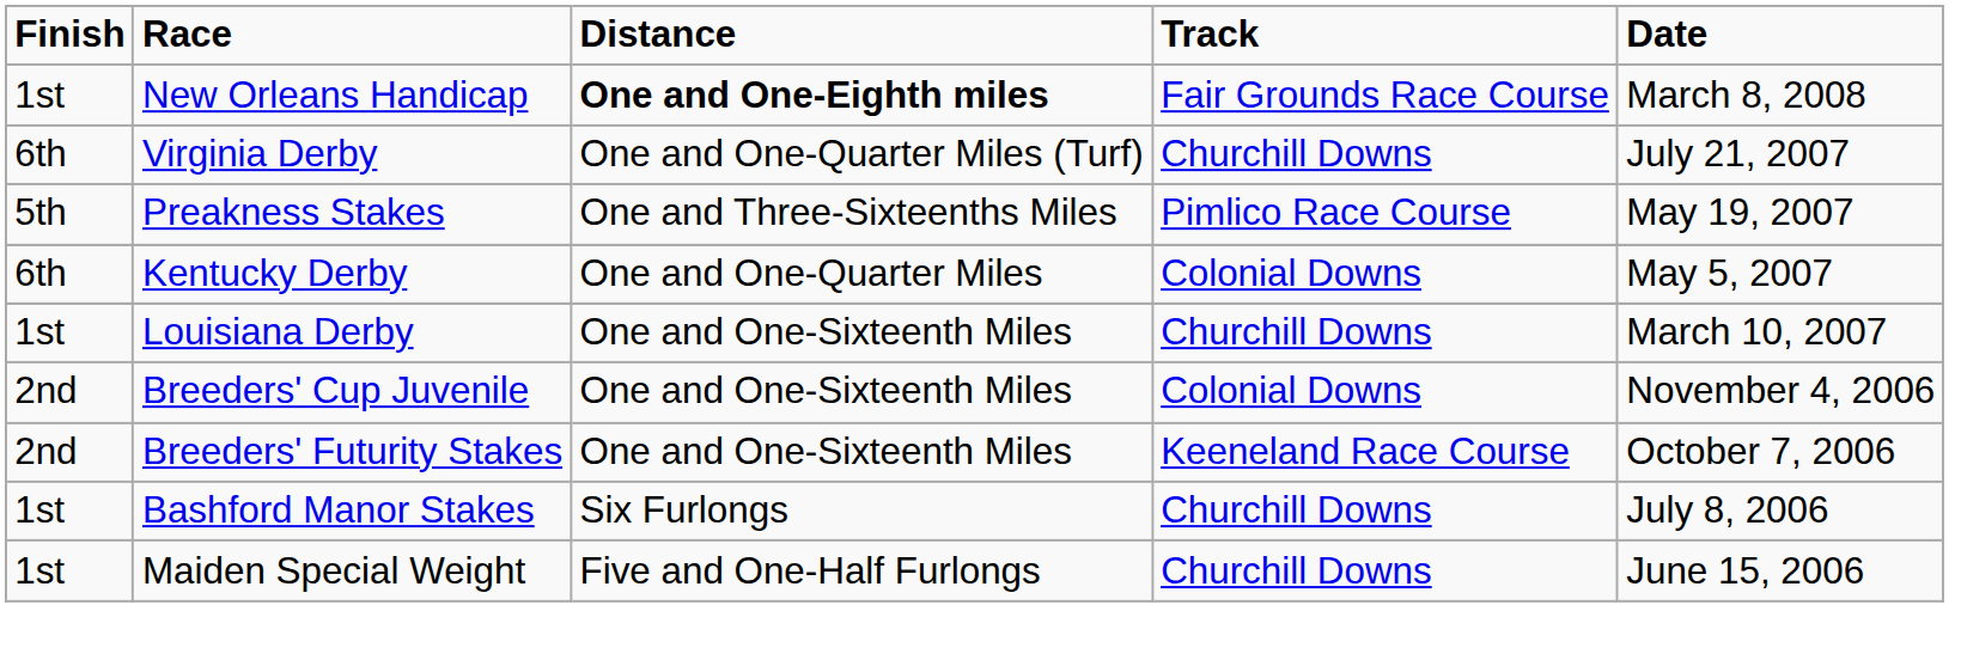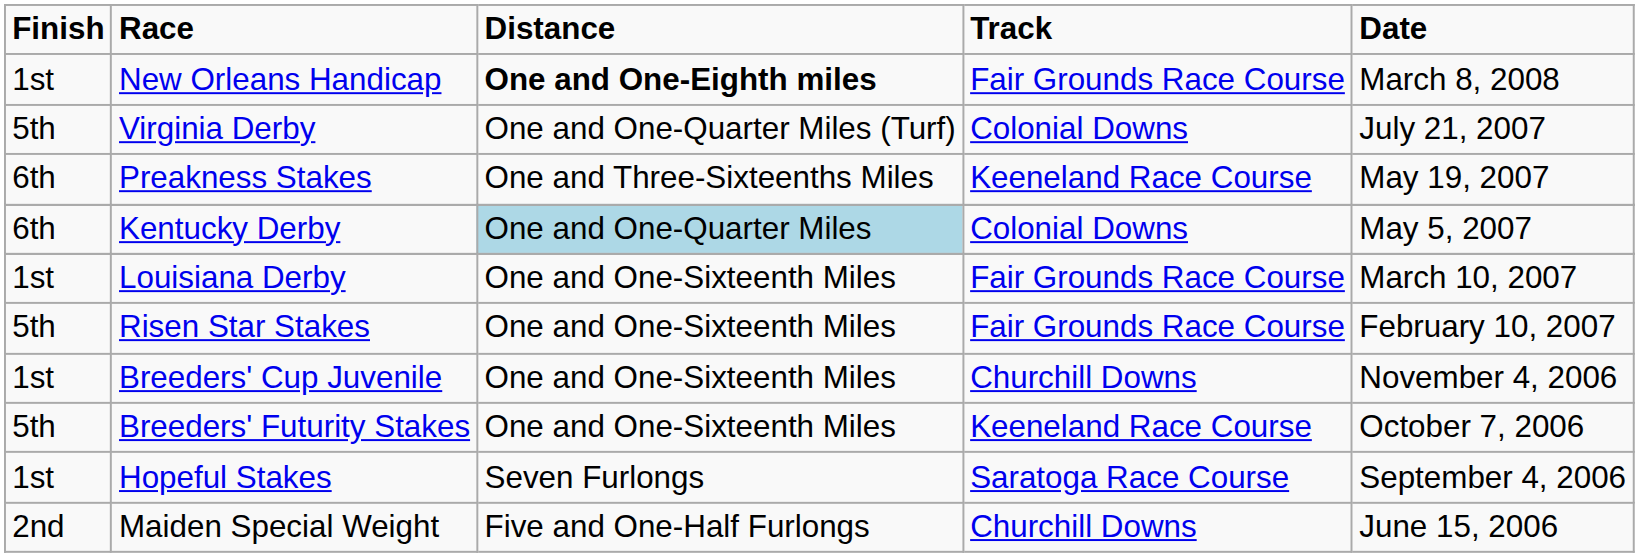Virginia Derby | Finish: 6th -> 5th
Virginia Derby | Track: Churchill Downs -> Colonial Downs
Preakness Stakes | Finish: 5th -> 6th
Preakness Stakes | Track: Pimlico Race Course -> Keeneland Race Course
Kentucky Derby | Distance: no background -> lightblue background
Louisiana Derby | Track: Churchill Downs -> Fair Grounds Race Course
+ row: 5th | Risen Star Stakes | One and One-Sixteenth Miles | Fair Grounds Race Course | February 10, 2007
Breeders' Cup Juvenile | Finish: 2nd -> 1st
Breeders' Cup Juvenile | Track: Colonial Downs -> Churchill Downs
Breeders' Futurity Stakes | Finish: 2nd -> 5th
+ row: 1st | Hopeful Stakes | Seven Furlongs | Saratoga Race Course | September 4, 2006
- row: 1st | Bashford Manor Stakes | Six Furlongs | Churchill Downs | July 8, 2006
Maiden Special Weight | Finish: 1st -> 2nd
